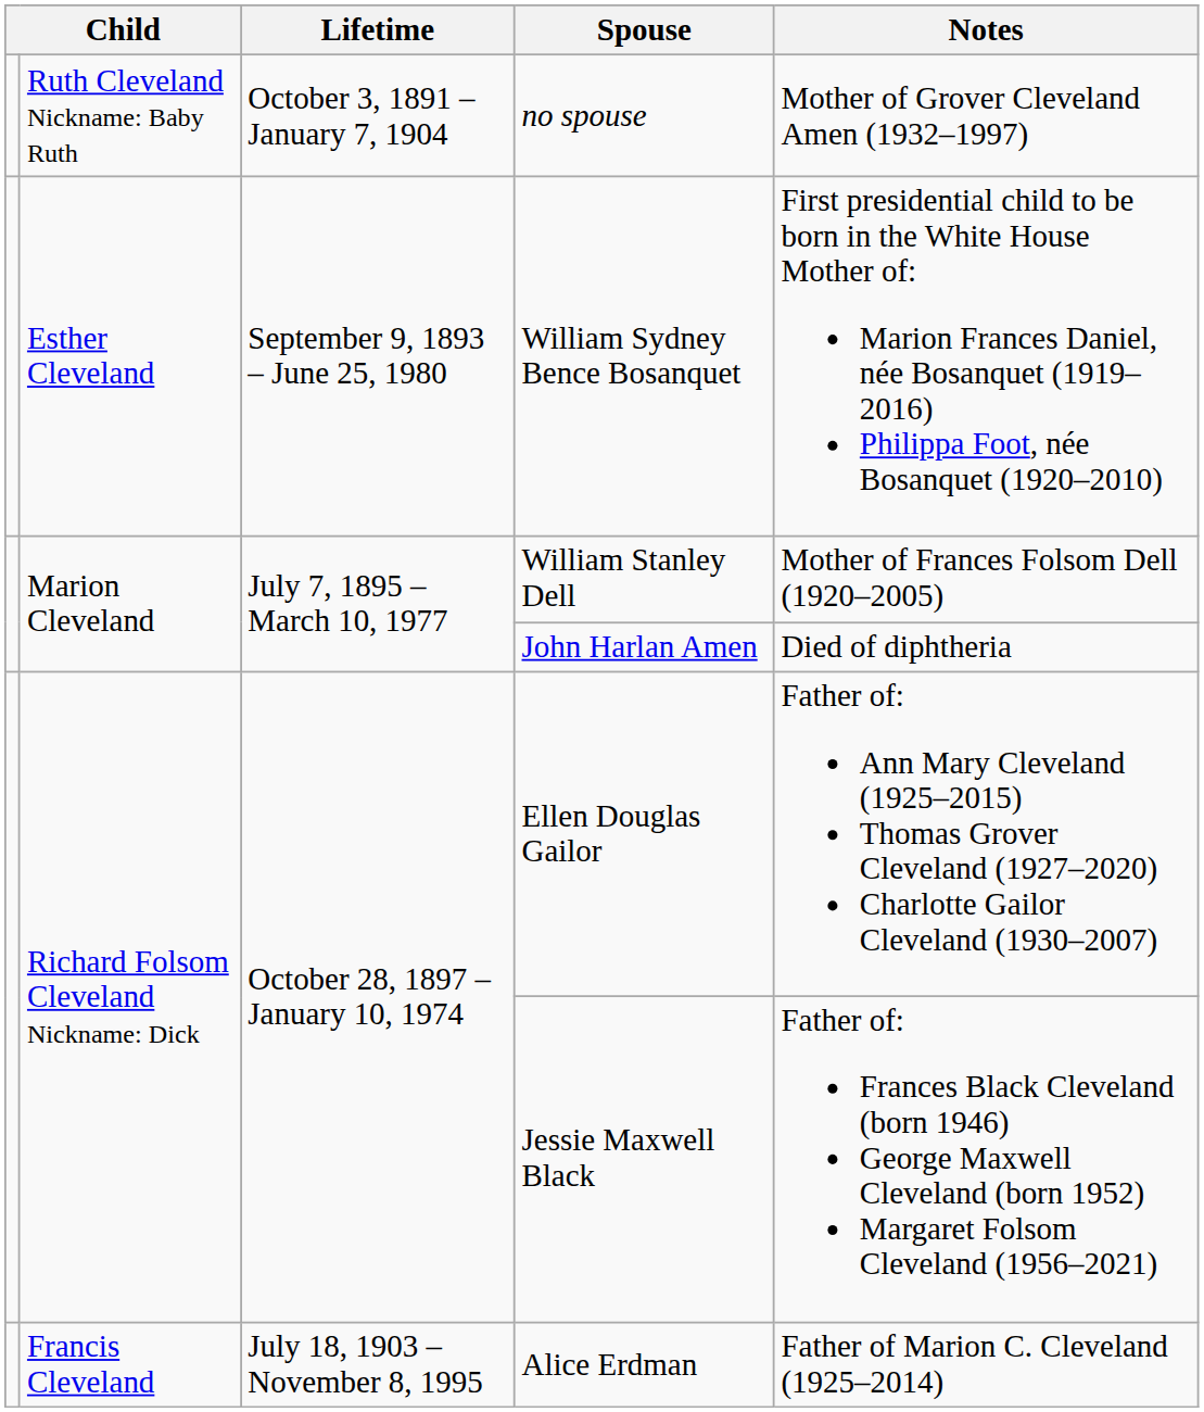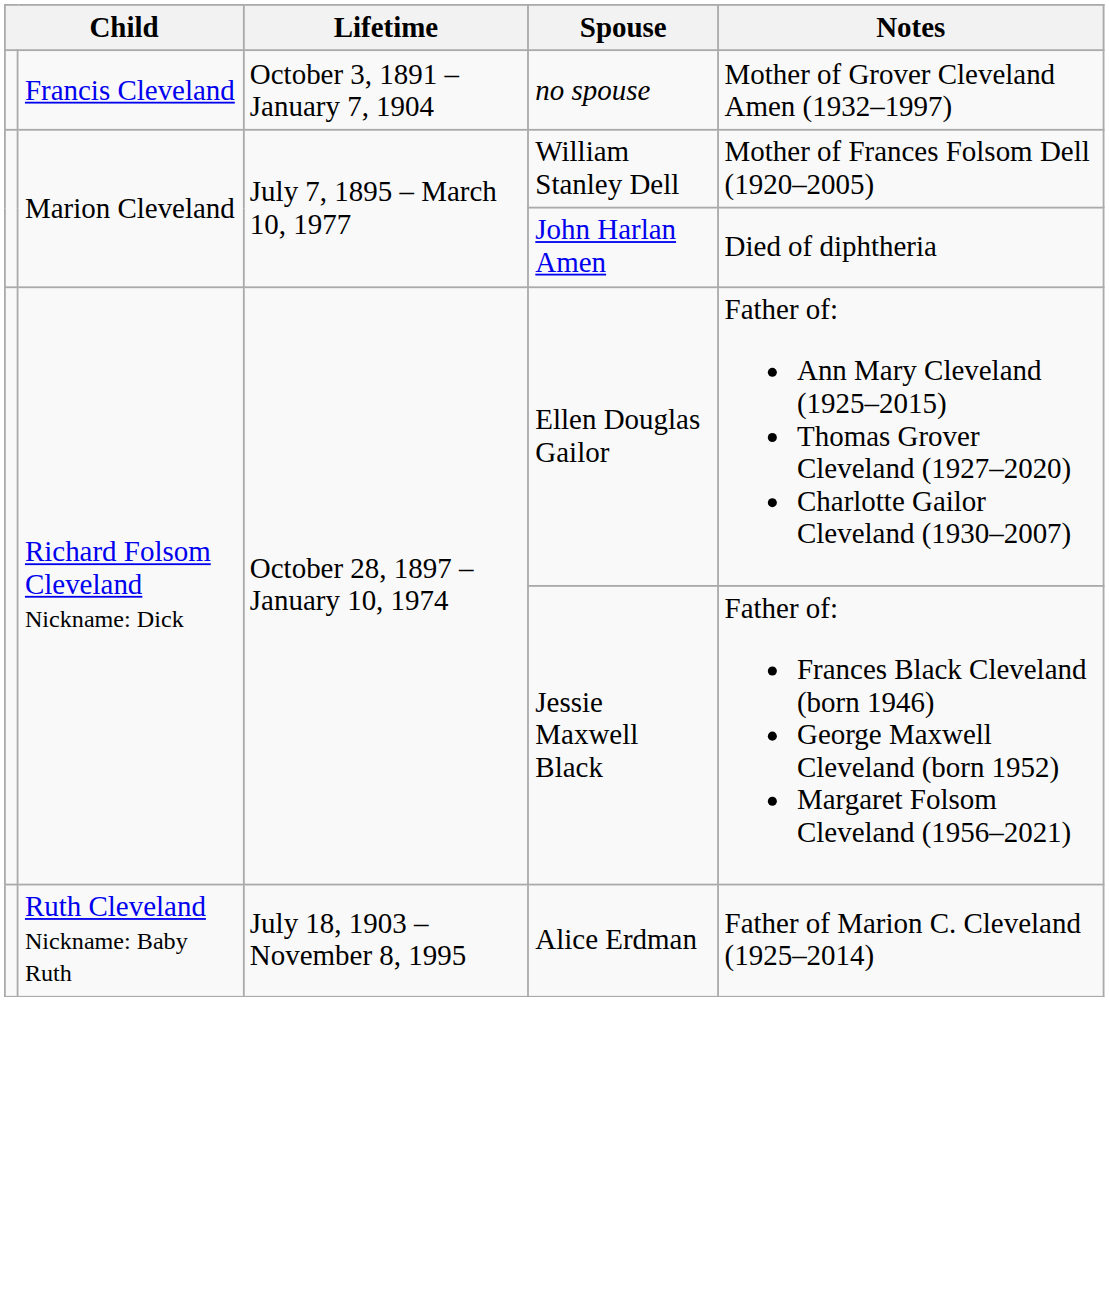no spouse | column 2: Ruth Cleveland Nickname: Baby Ruth -> Francis Cleveland
- row: Esther Cleveland | September 9, 1893 – June 25, 1980 | William Sydney Bence Bosanquet | First presidential child to be born in the White House Mother of: Marion Frances Daniel, née Bosanquet (1919–2016) Philippa Foot, née Bosanquet (1920–2010)
Alice Erdman | column 2: Francis Cleveland -> Ruth Cleveland Nickname: Baby Ruth
